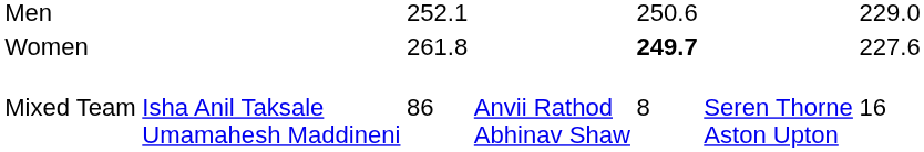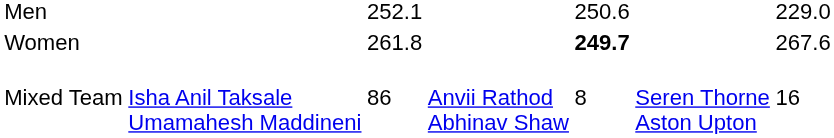Women | column 7: 227.6 -> 267.6
